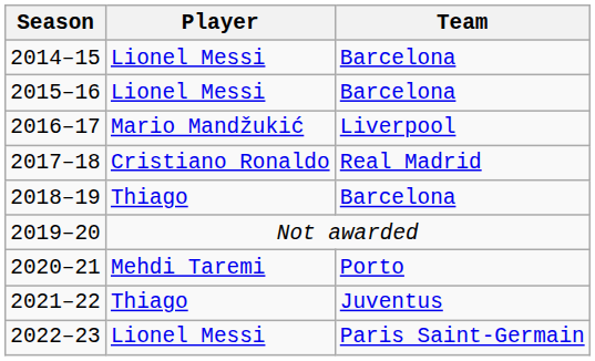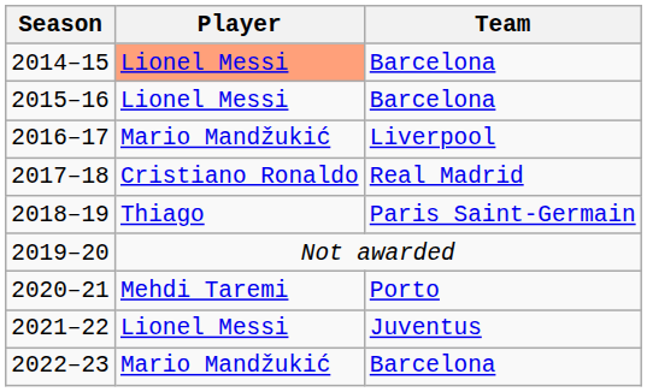2014–15 | Player: no background -> lightsalmon background
2018–19 | Team: Barcelona -> Paris Saint-Germain
2021–22 | Player: Thiago -> Lionel Messi
2022–23 | Player: Lionel Messi -> Mario Mandžukić
2022–23 | Team: Paris Saint-Germain -> Barcelona
